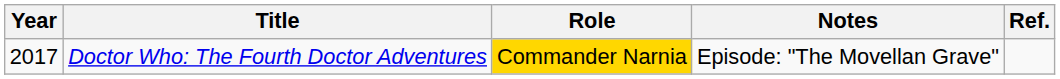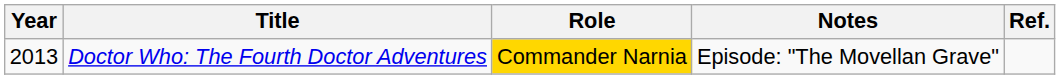Doctor Who: The Fourth Doctor Adventures | Year: 2017 -> 2013
